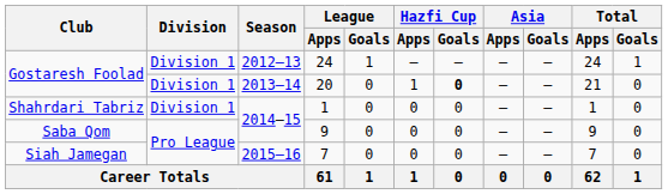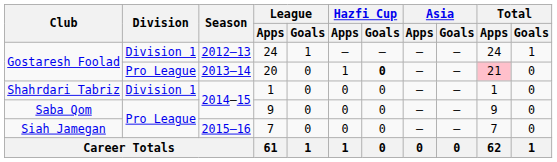20 | Division: Division 1 -> Pro League
20 | Total / Apps: no background -> pink background
